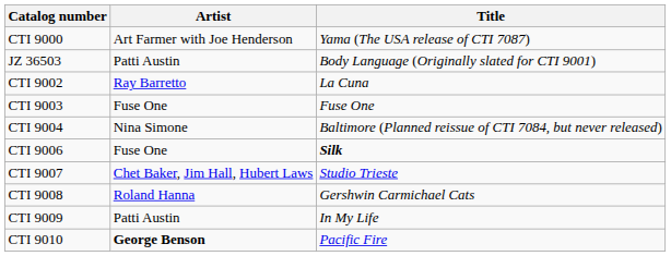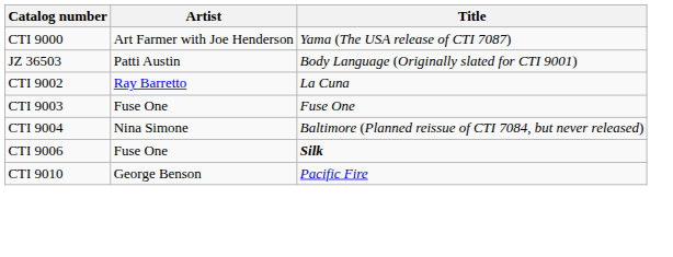- row: CTI 9007 | Chet Baker, Jim Hall, Hubert Laws | Studio Trieste
- row: CTI 9008 | Roland Hanna | Gershwin Carmichael Cats
- row: CTI 9009 | Patti Austin | In My Life
CTI 9010 | Artist: bold -> normal
